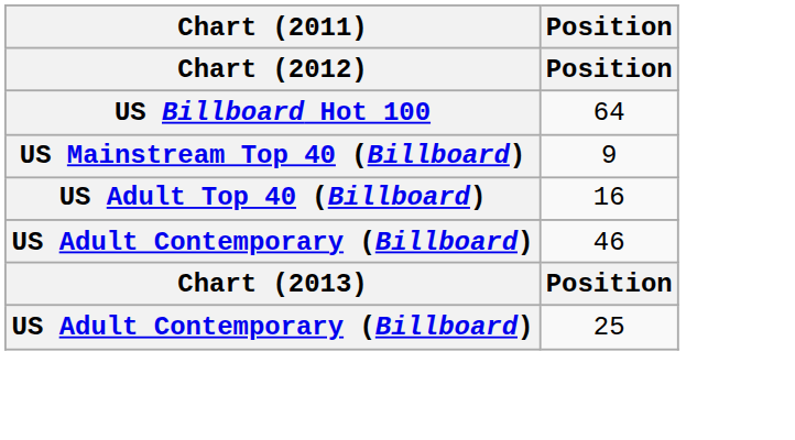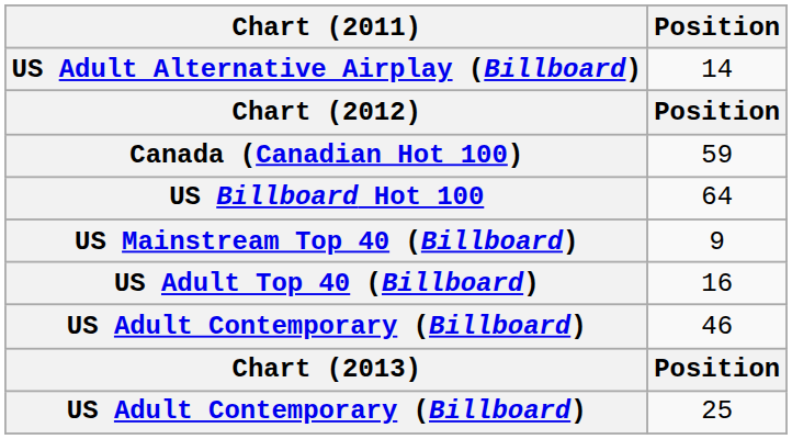+ row: US Adult Alternative Airplay (Billboard) | 14
+ row: Canada (Canadian Hot 100) | 59
